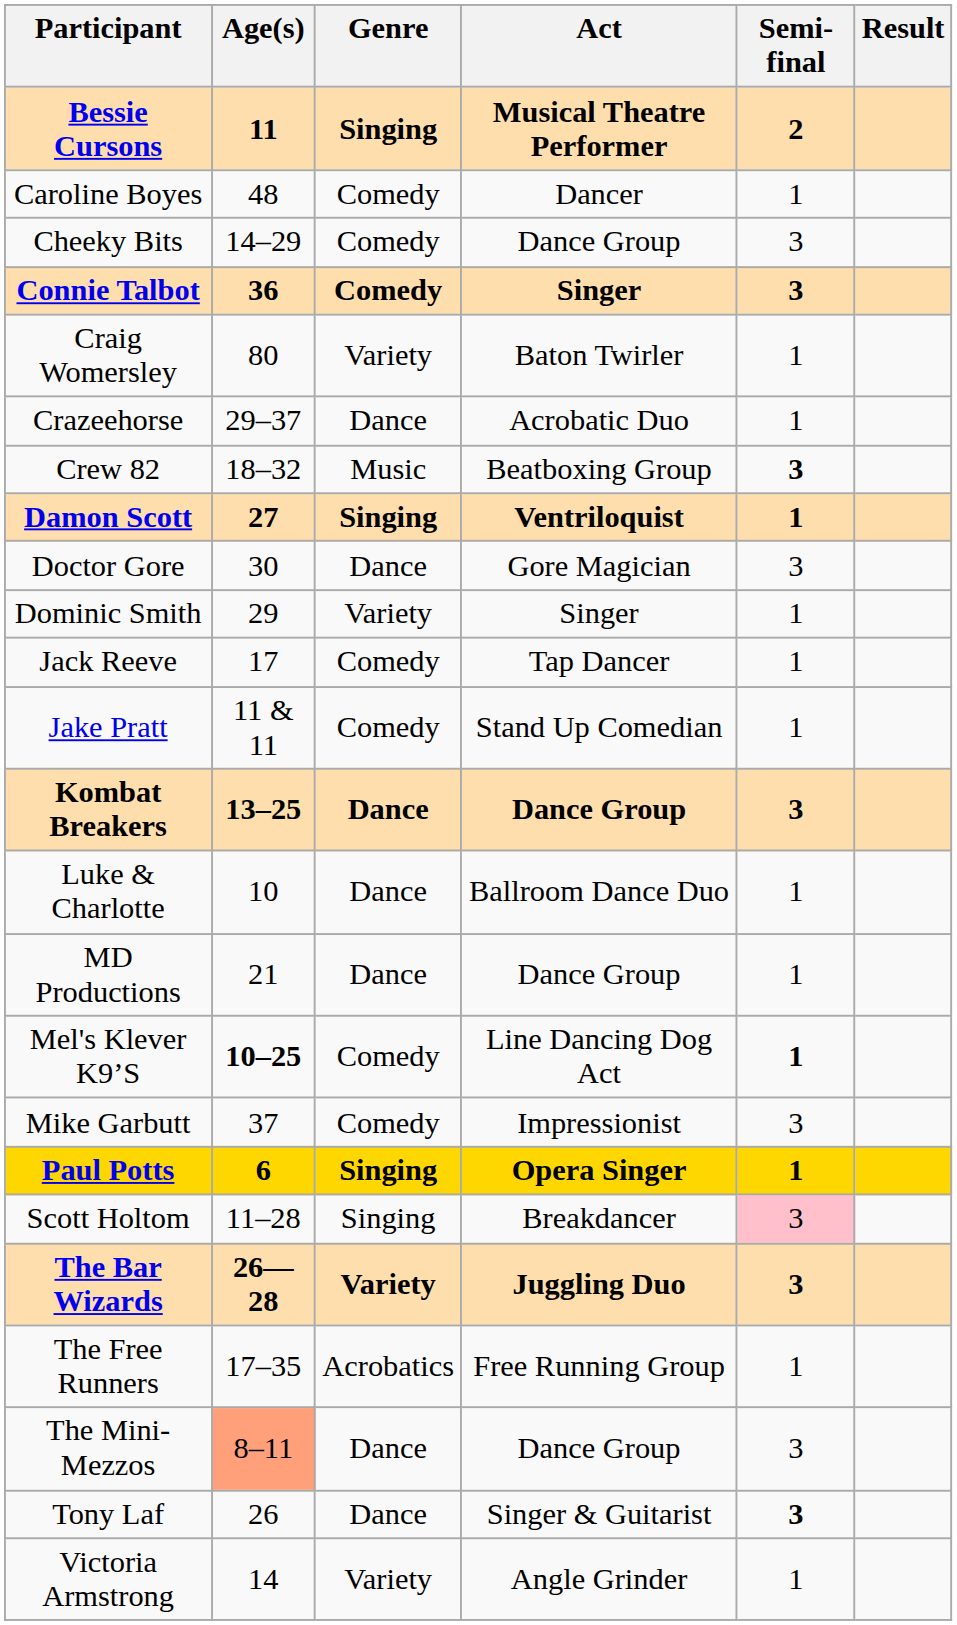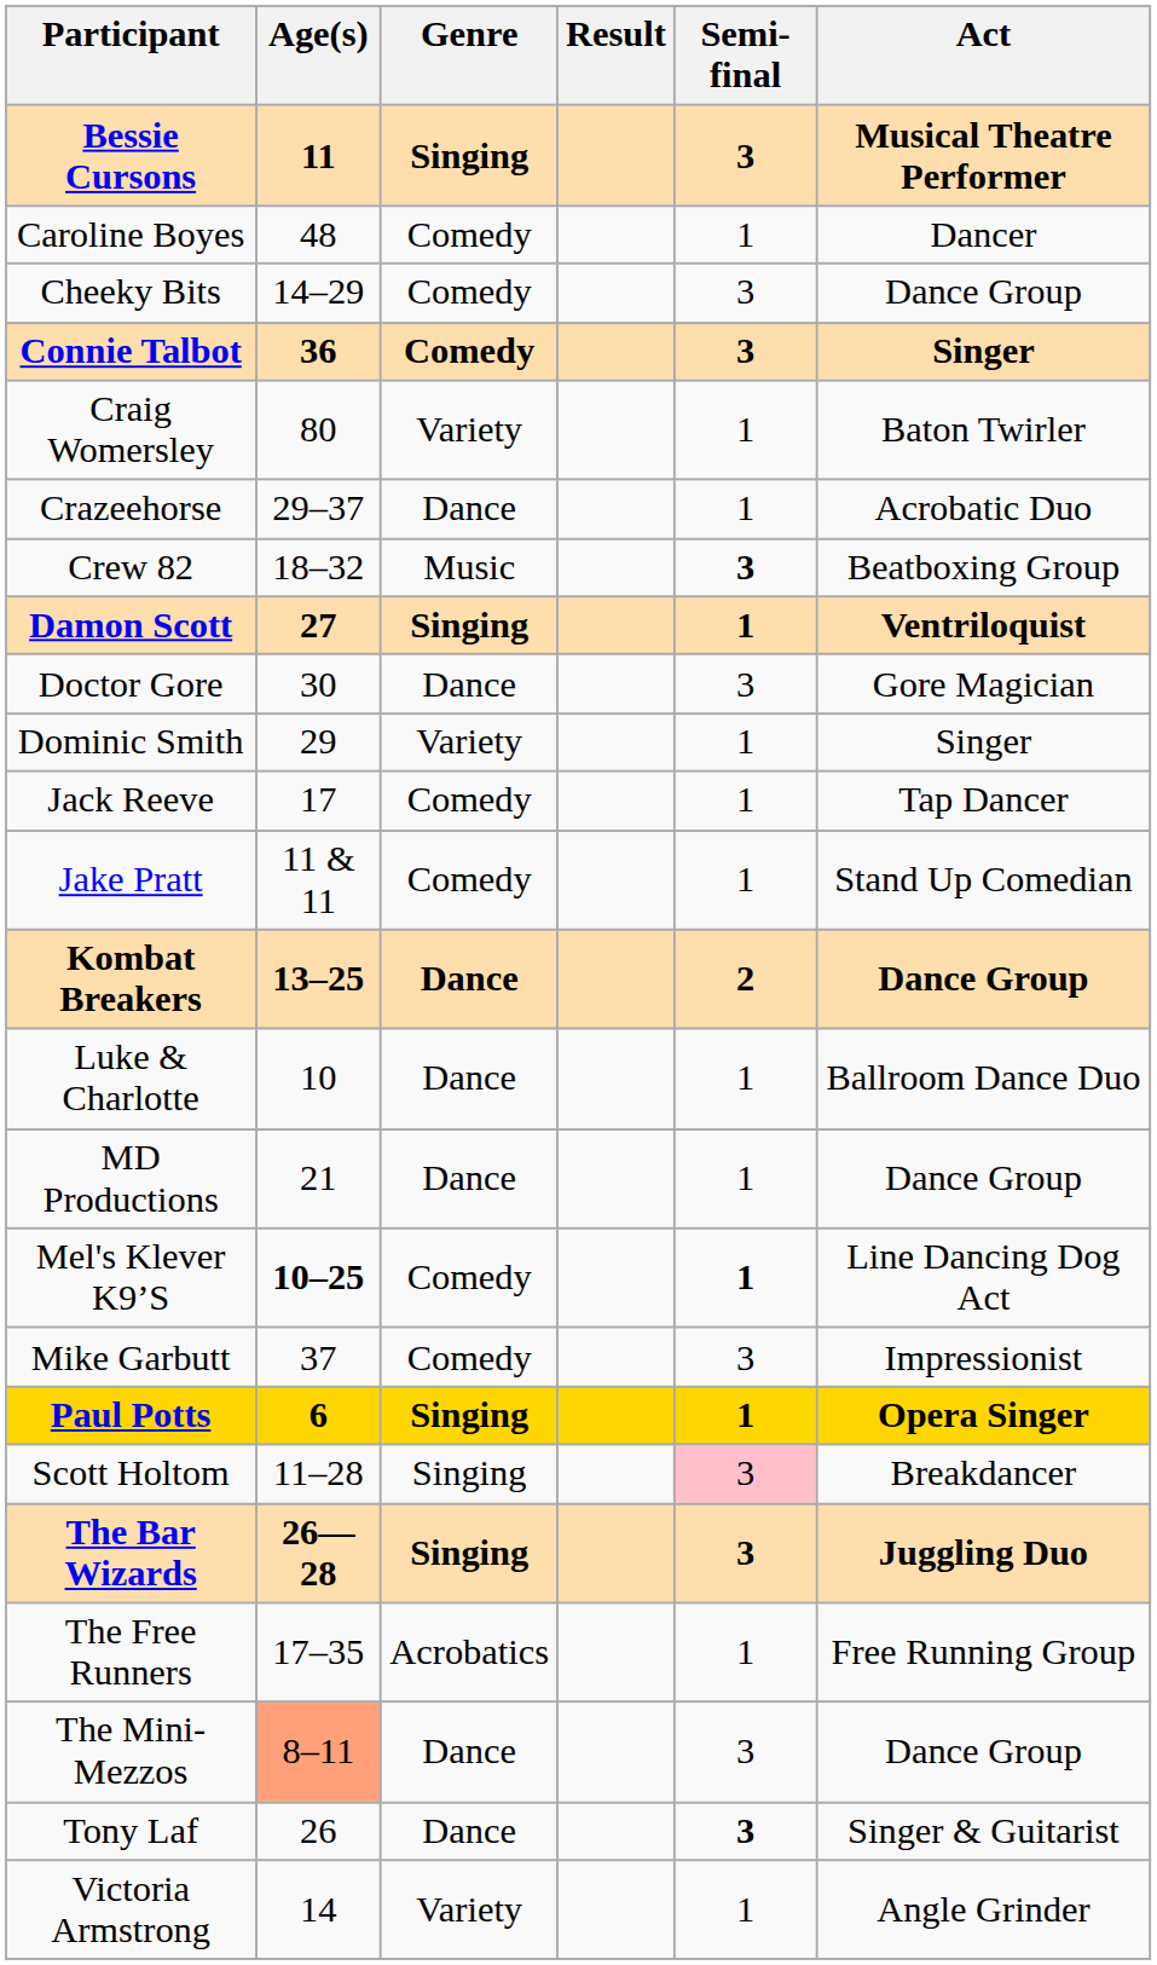columns swapped: Act <-> Result
Bessie Cursons | Semi-final: 2 -> 3
Kombat Breakers | Semi-final: 3 -> 2
The Bar Wizards | Genre: Variety -> Singing
